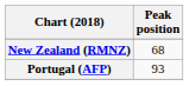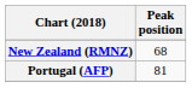Portugal (AFP) | Peak position: 93 -> 81
